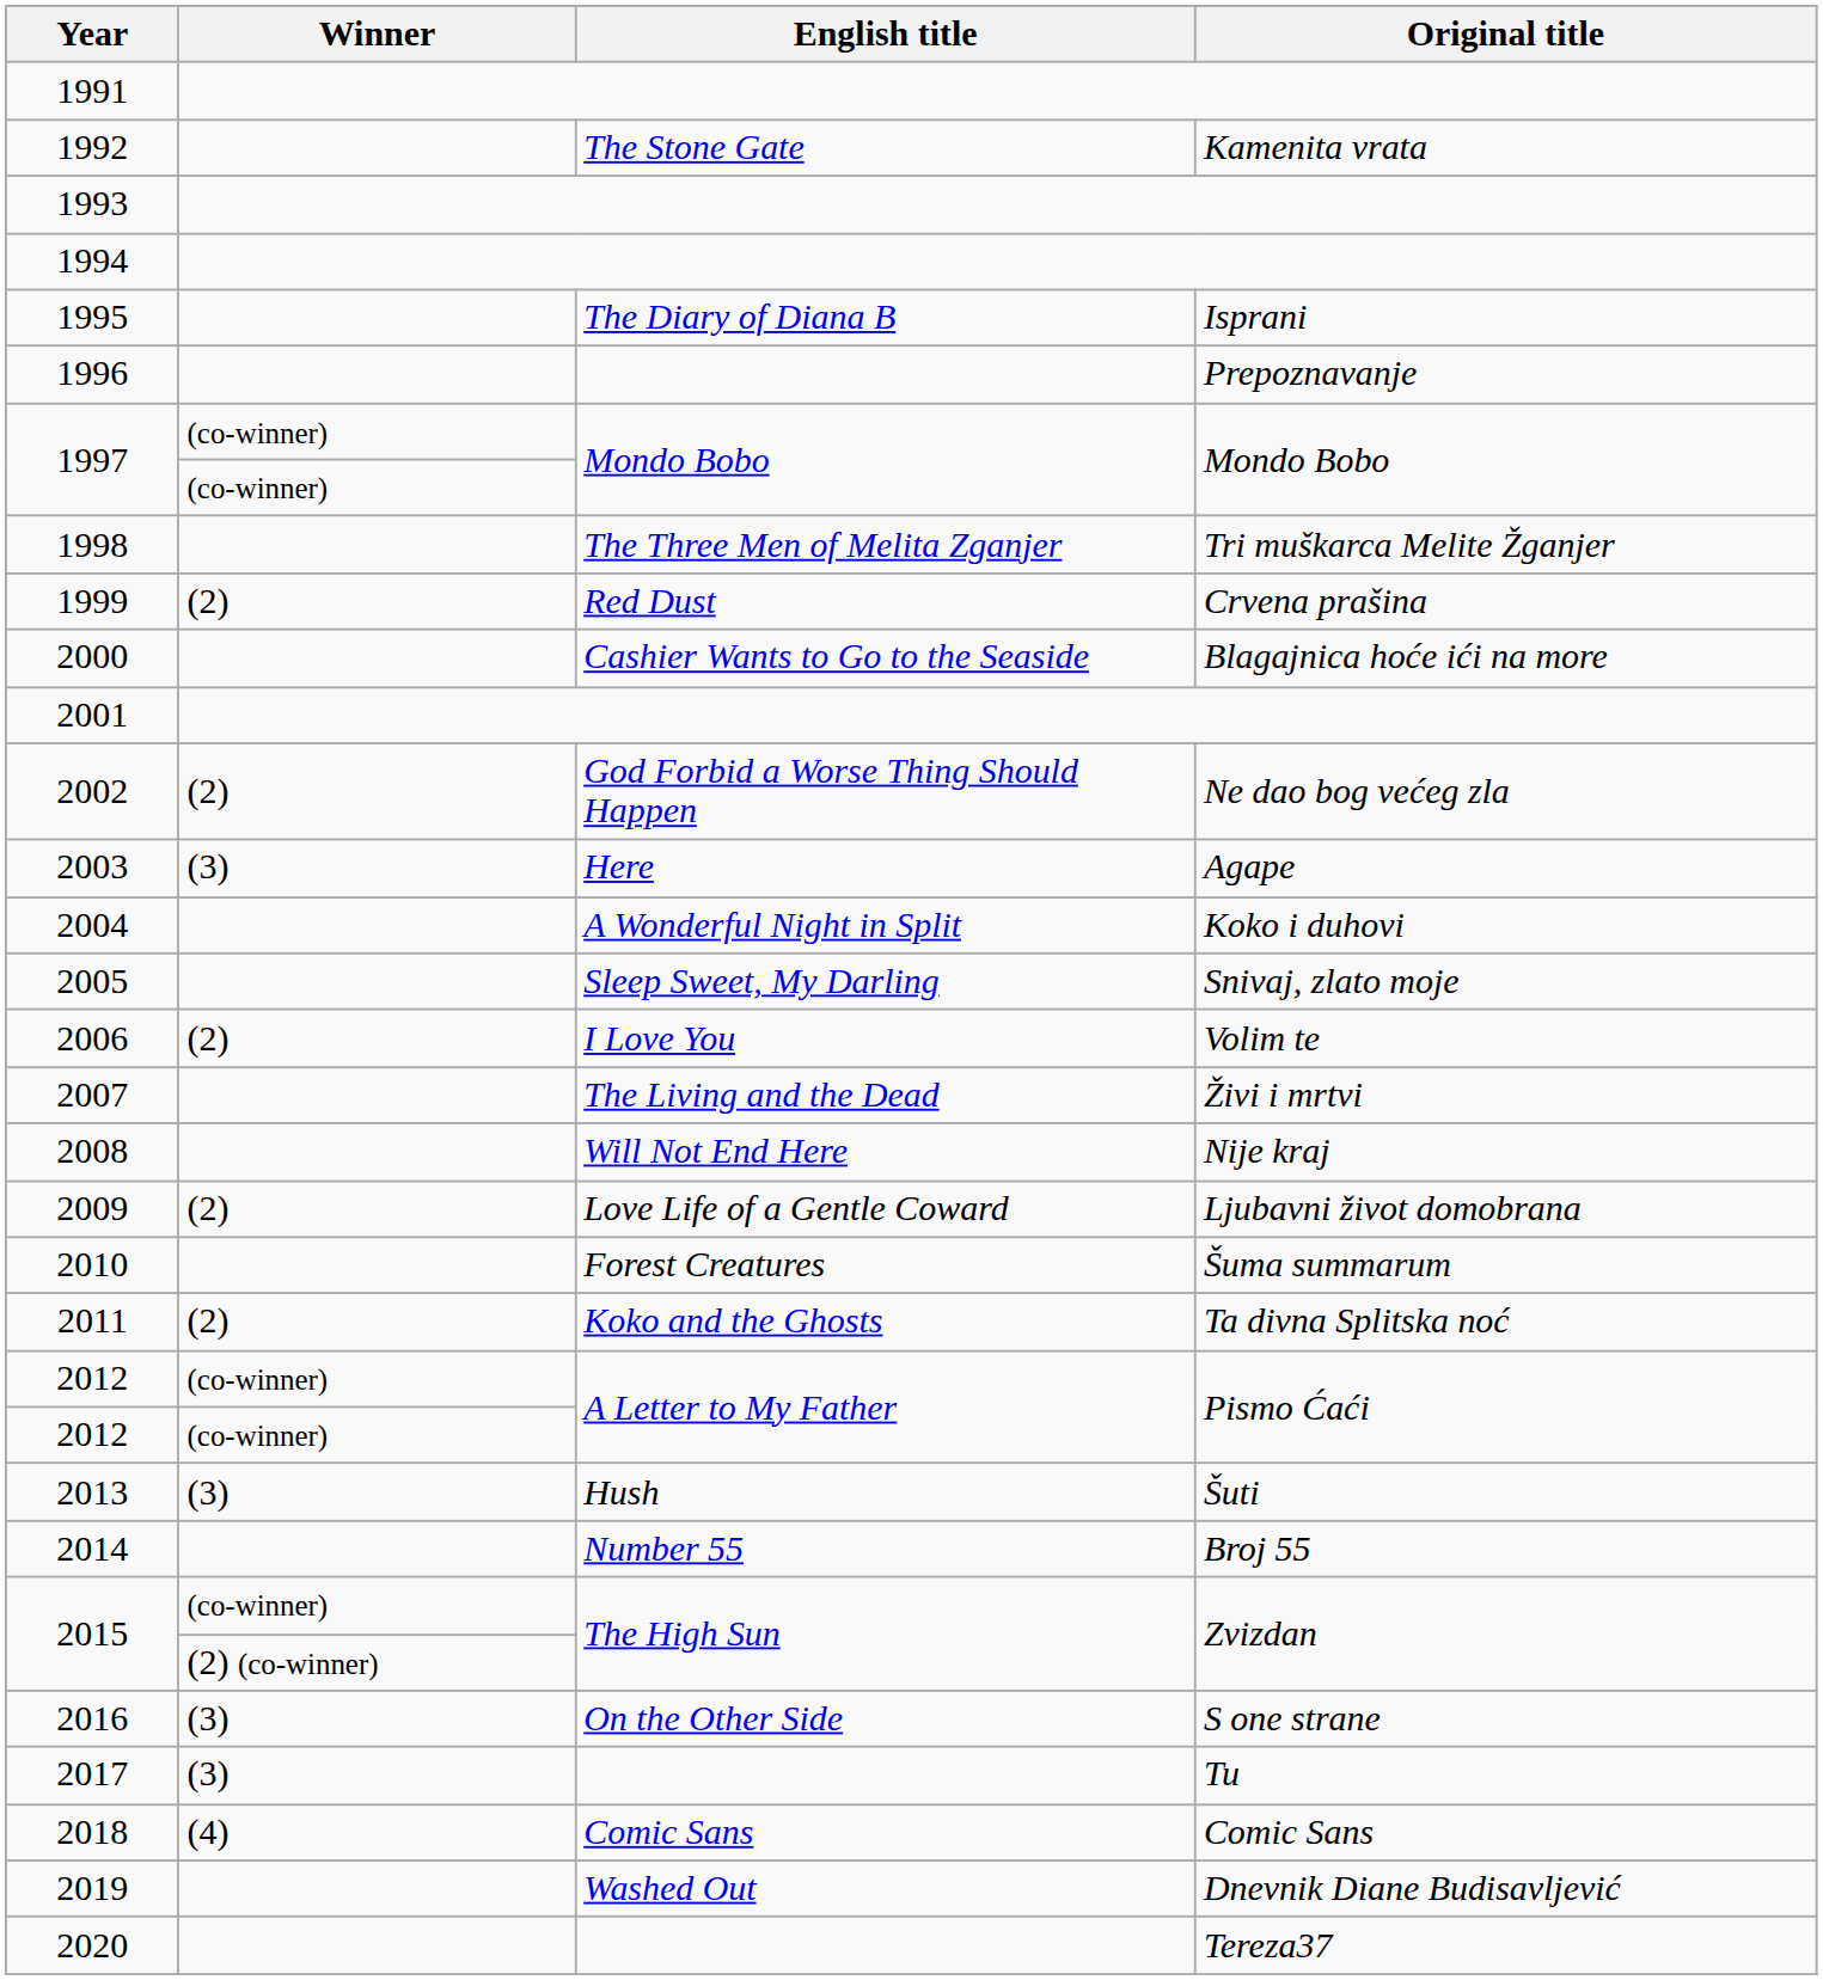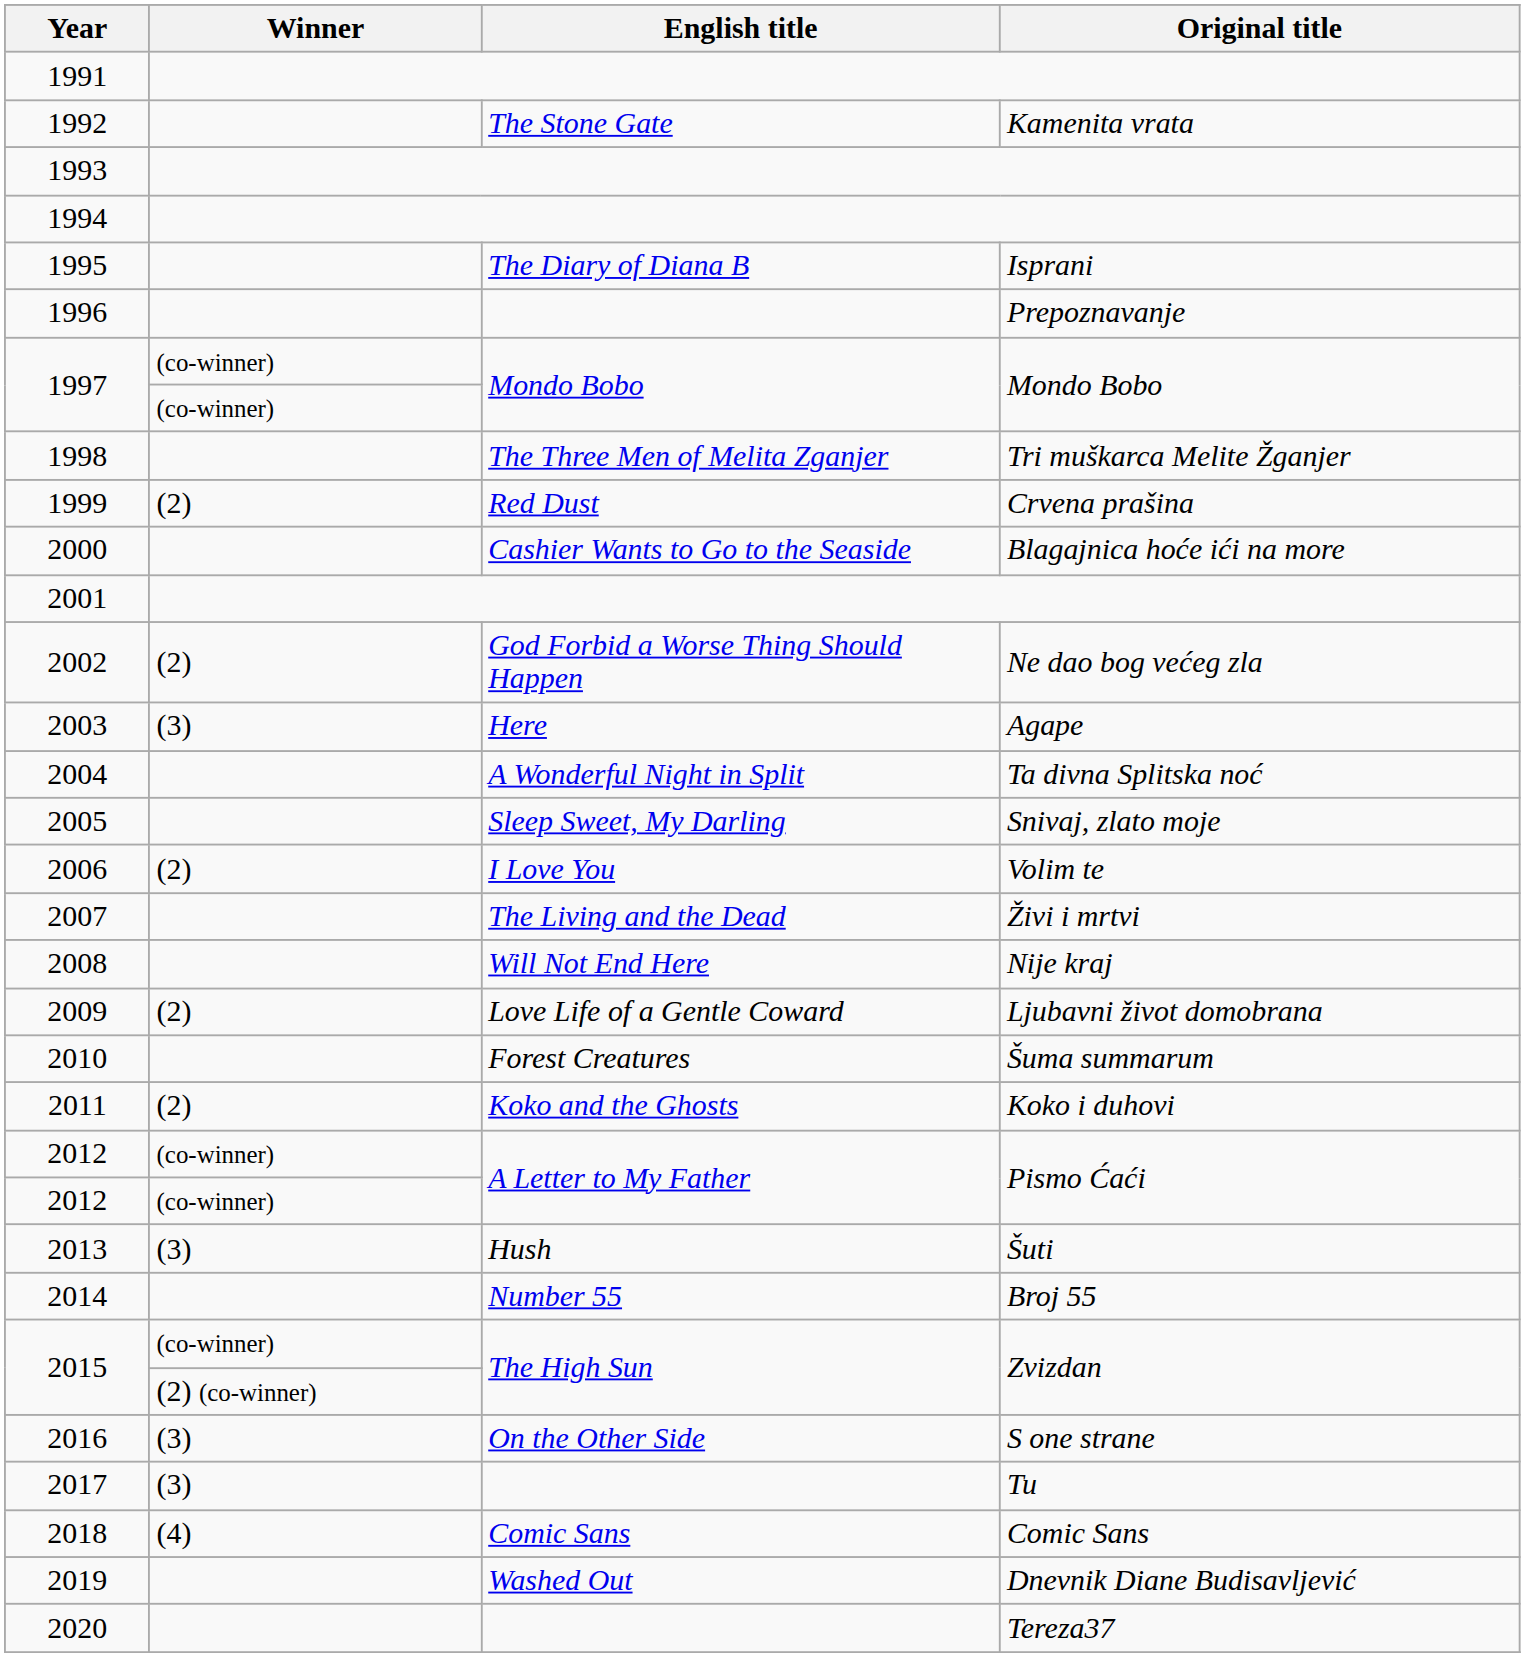2004 | Original title: Koko i duhovi -> Ta divna Splitska noć
2011 | Original title: Ta divna Splitska noć -> Koko i duhovi
